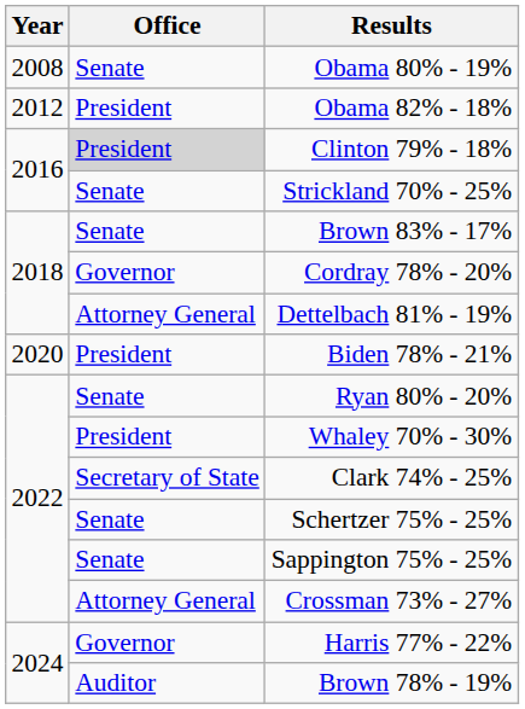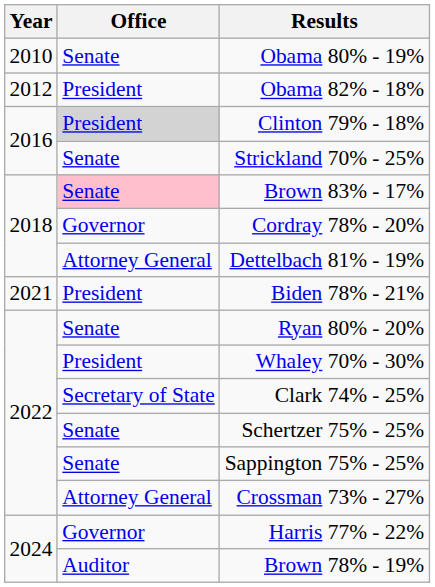Obama 80% - 19% | Year: 2008 -> 2010
Brown 83% - 17% | Office: no background -> pink background
Biden 78% - 21% | Year: 2020 -> 2021
